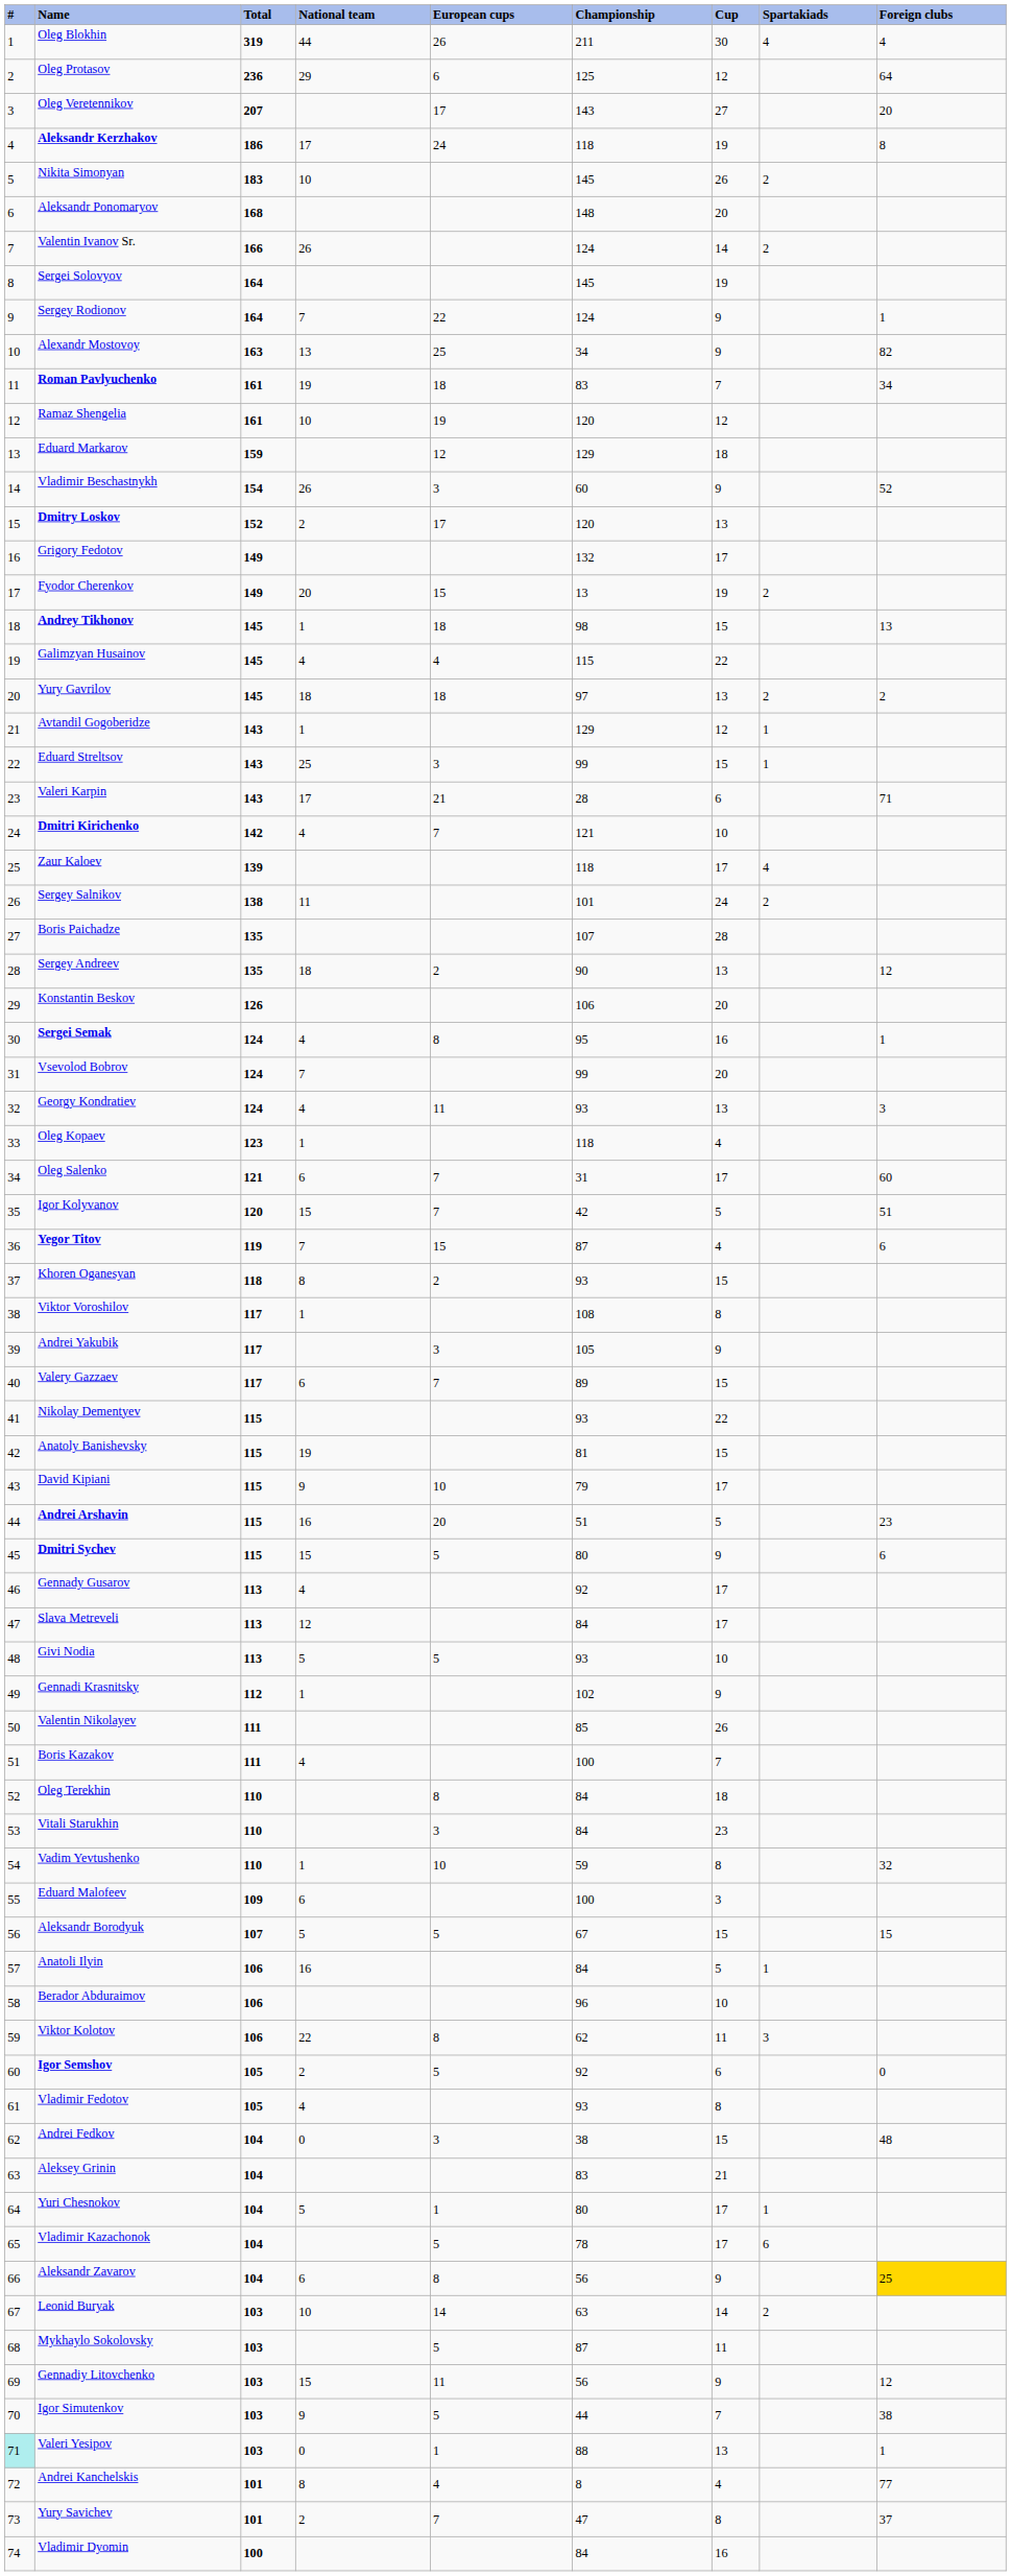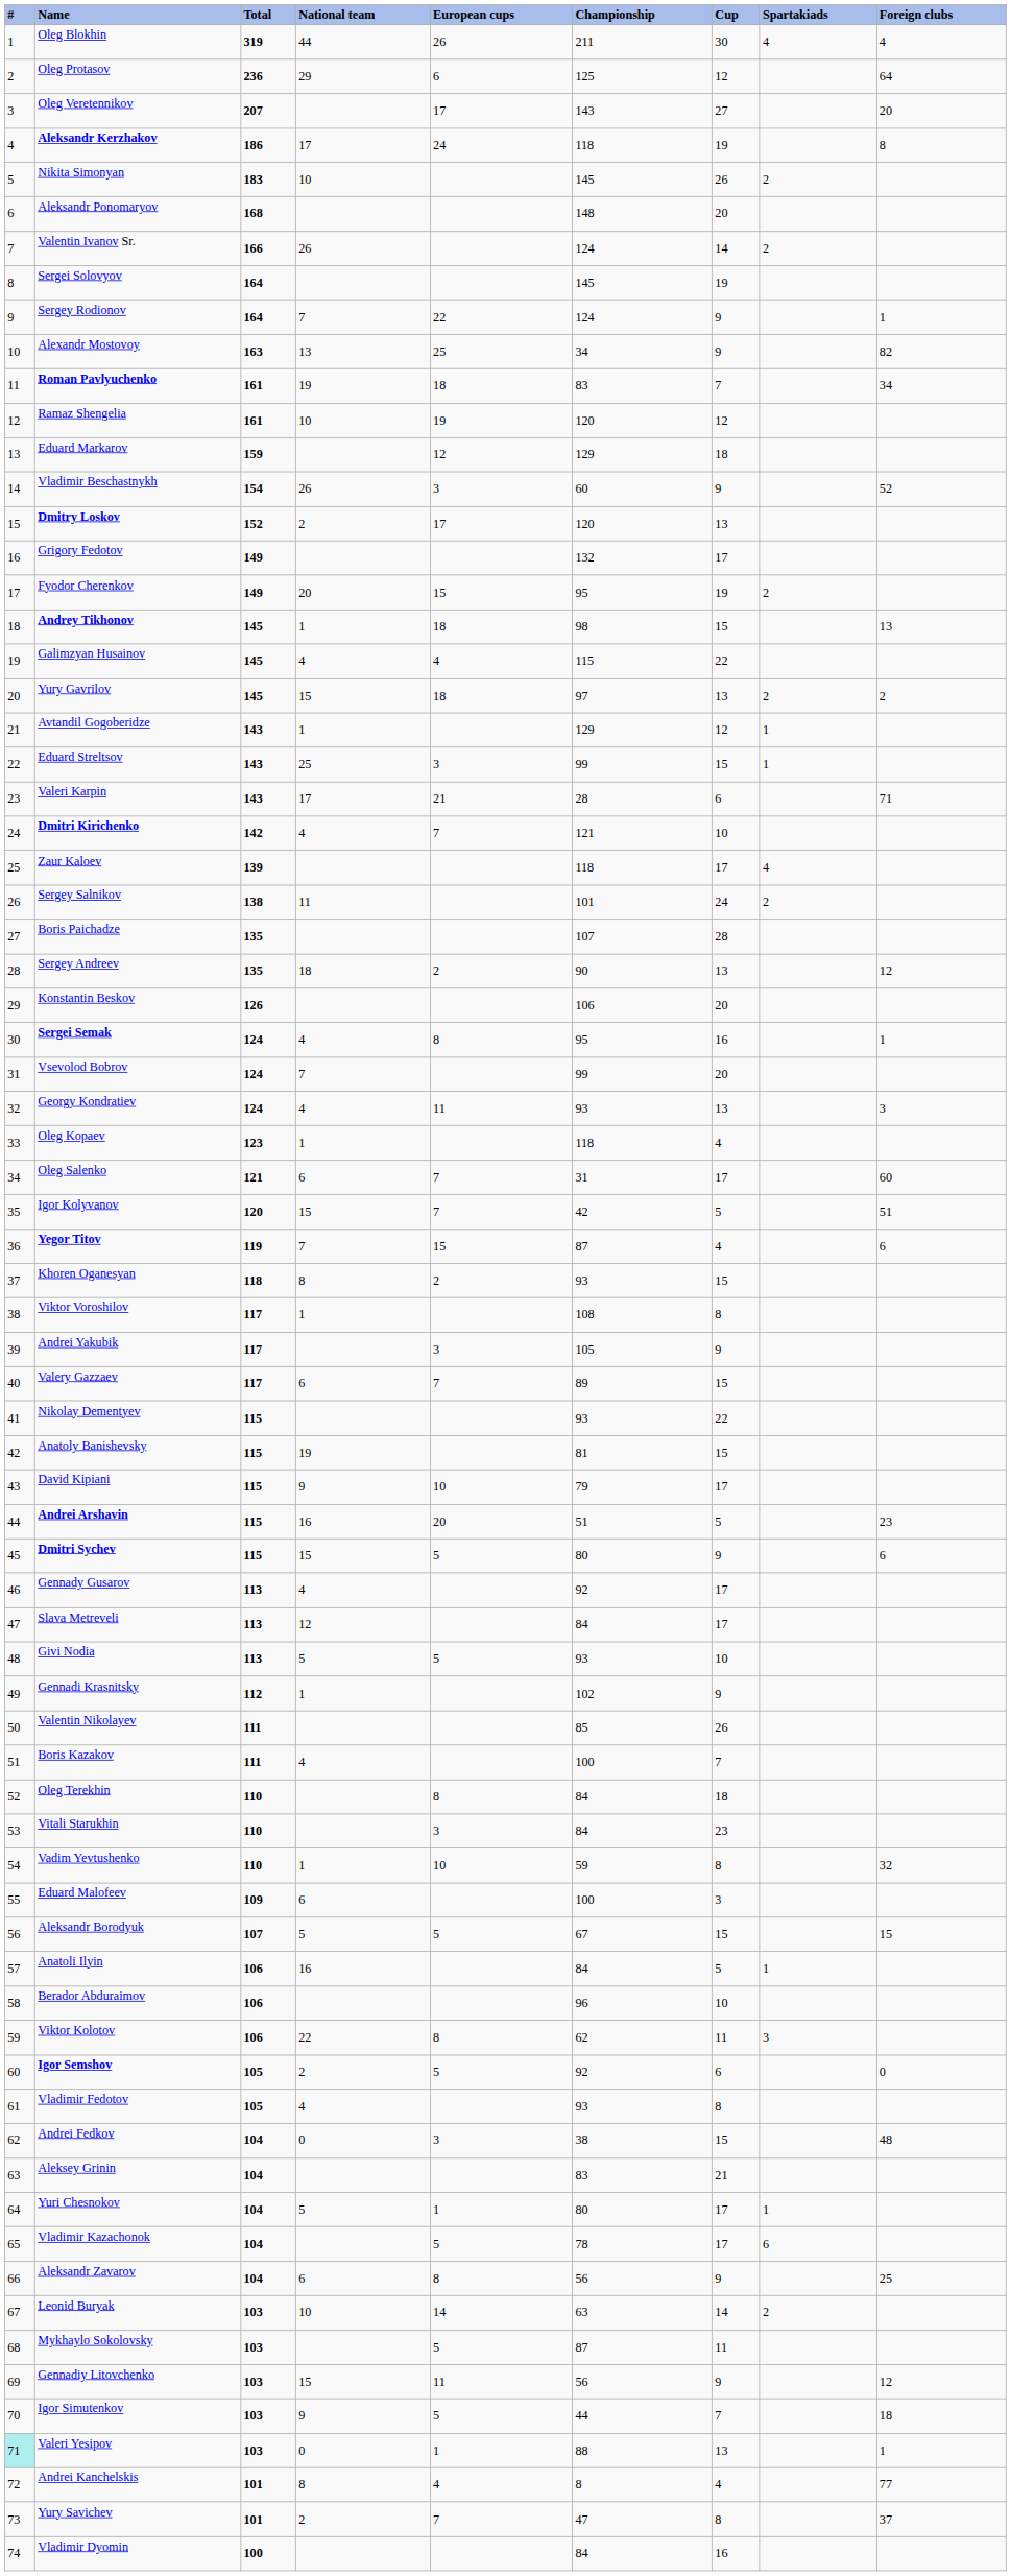Fyodor Cherenkov | Championship: 13 -> 95
Yury Gavrilov | National team: 18 -> 15
Aleksandr Zavarov | Foreign clubs: gold background -> no background
Igor Simutenkov | Foreign clubs: 38 -> 18
